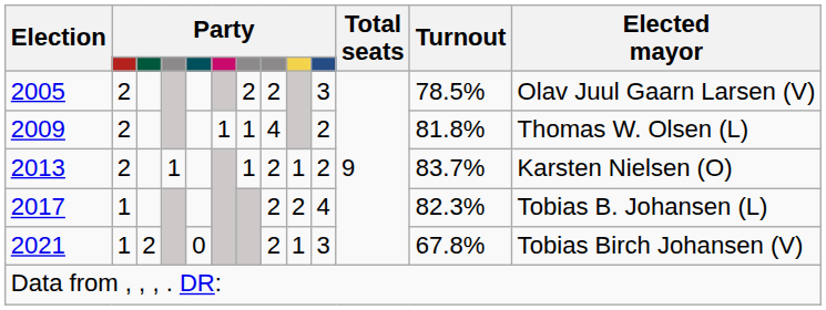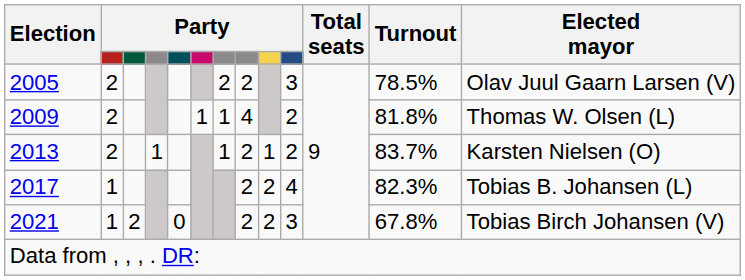2021 | column 9: 1 -> 2
